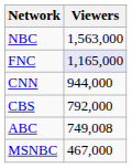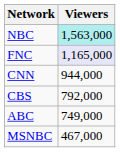NBC | Viewers: no background -> paleturquoise background
ABC | Viewers: 749,008 -> 749,000
